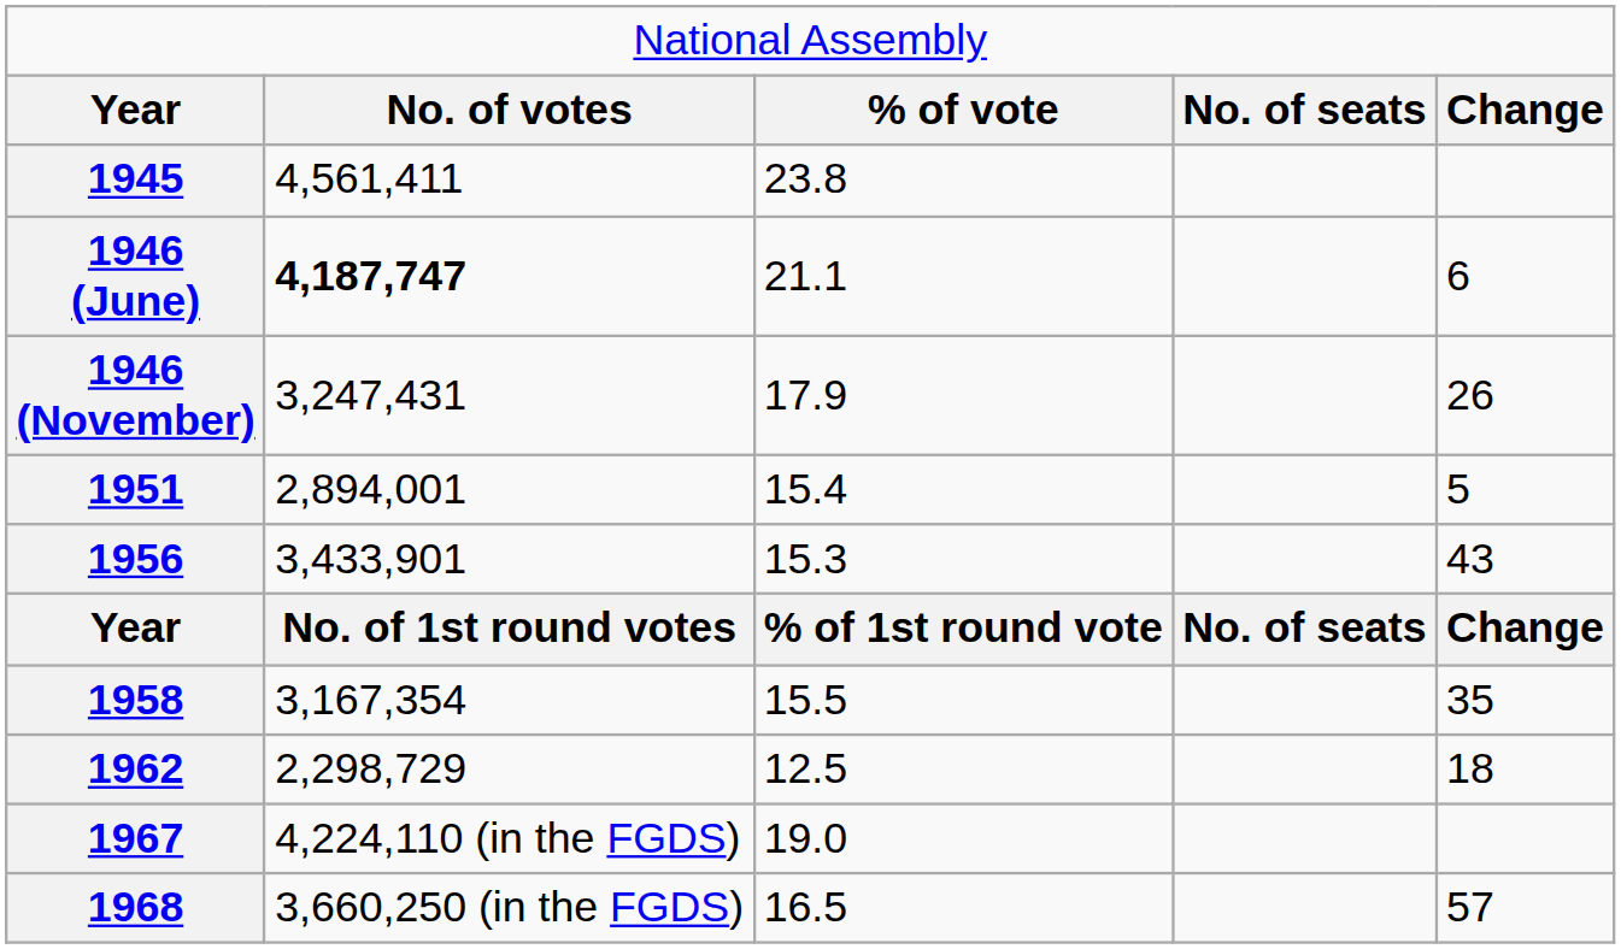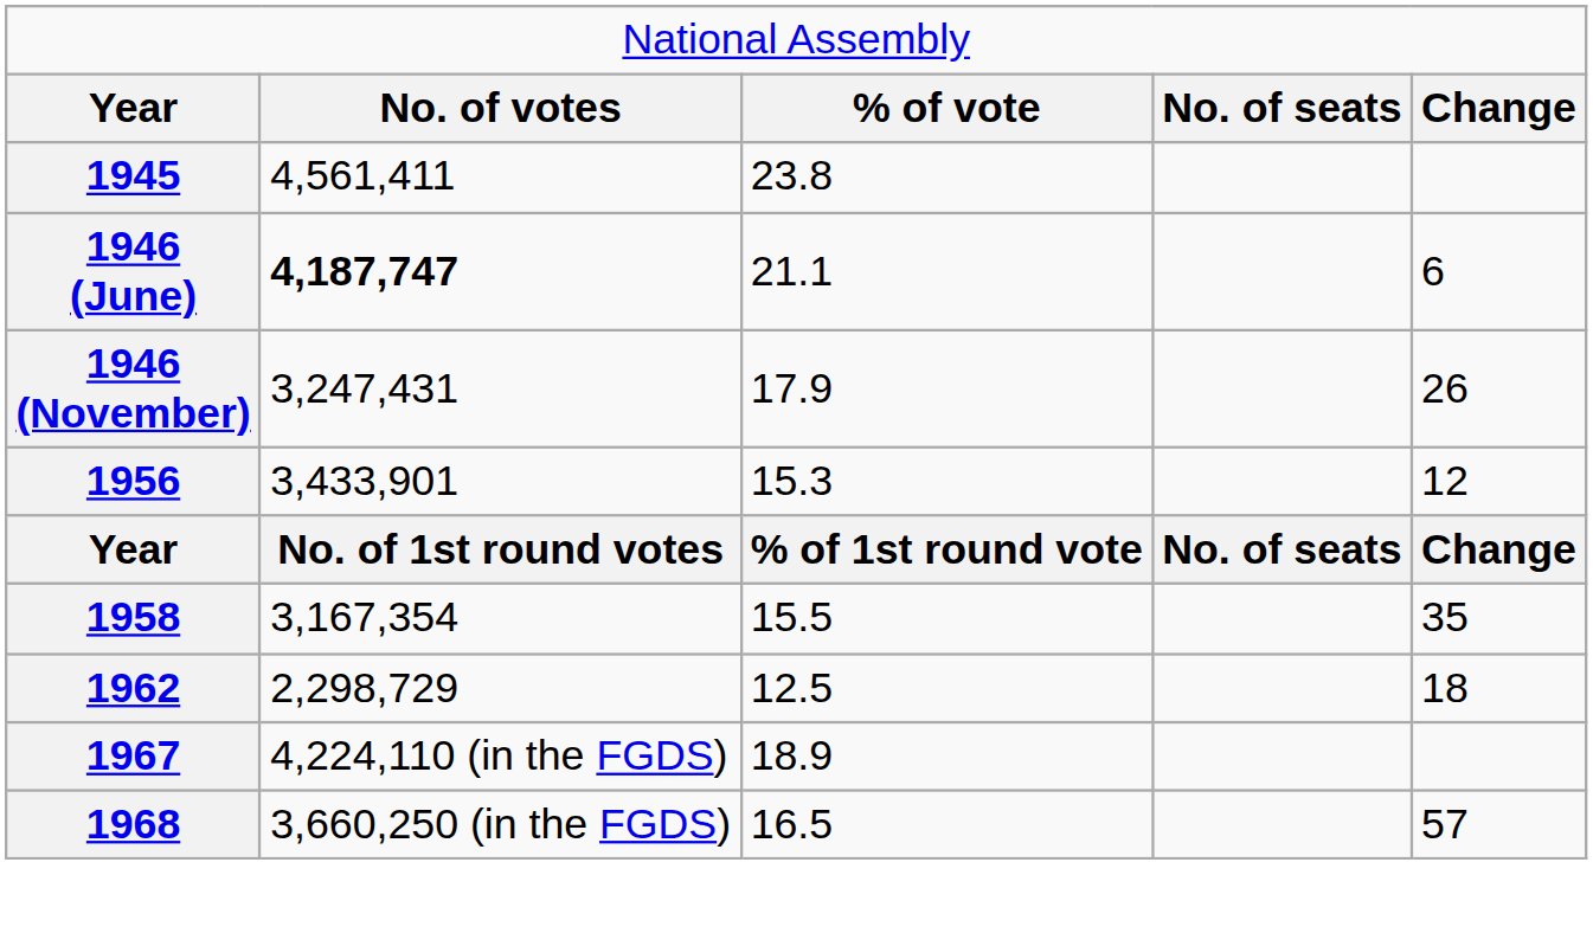- row: 1951 | 2,894,001 | 15.4 | 5
1956 | column 5: 43 -> 12
1967 | column 3: 19.0 -> 18.9
